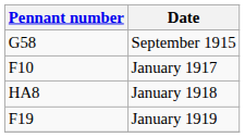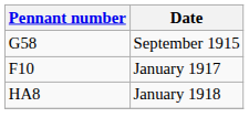- row: F19 | January 1919
